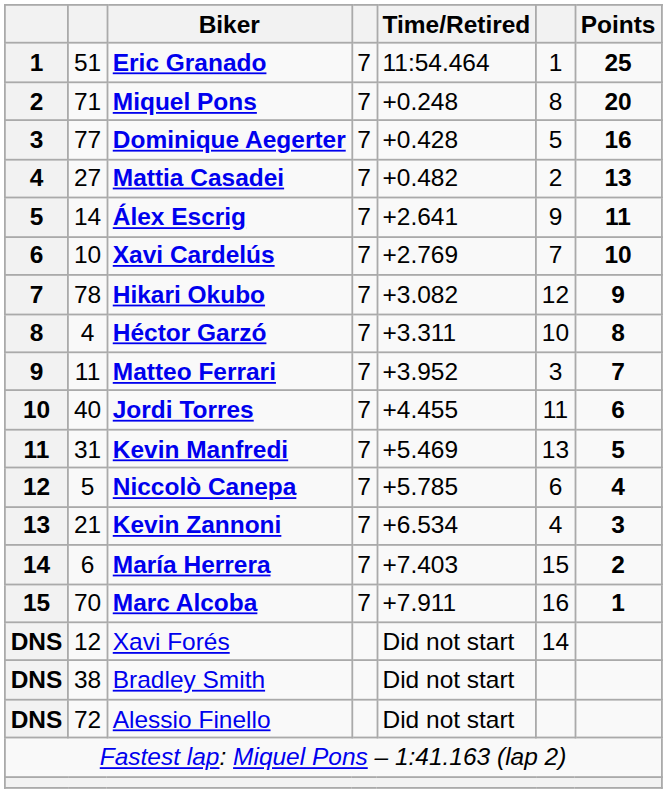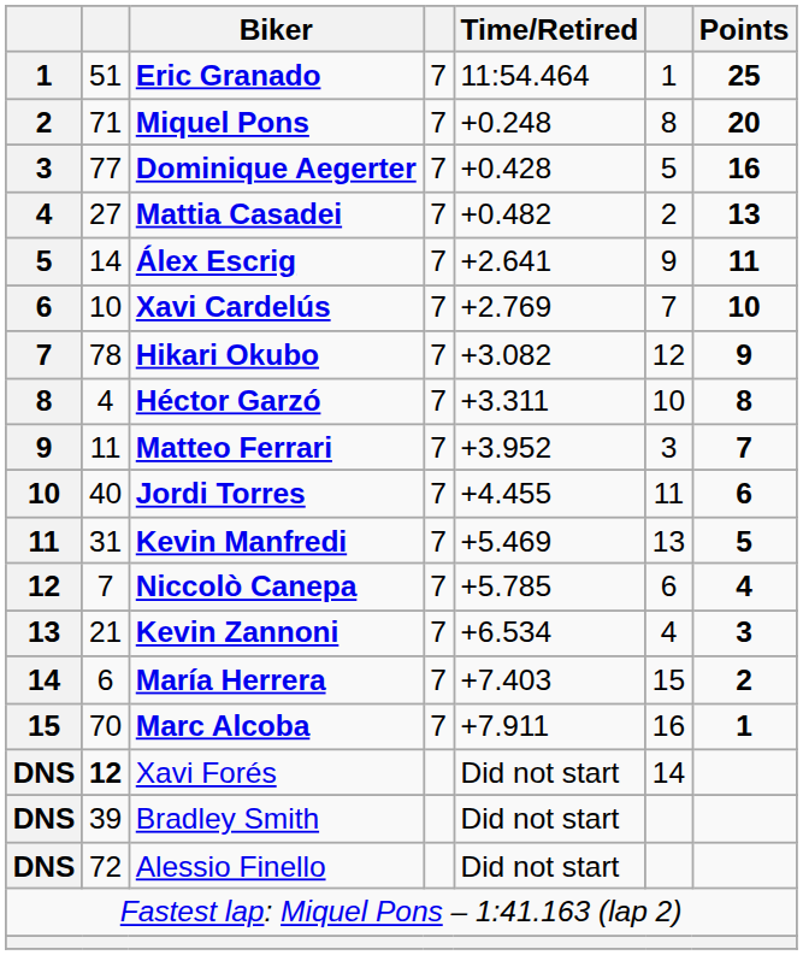Niccolò Canepa | column 2: 5 -> 7
Xavi Forés | column 2: normal -> bold
Bradley Smith | column 2: 38 -> 39
